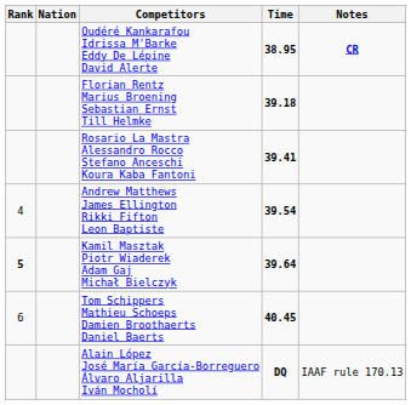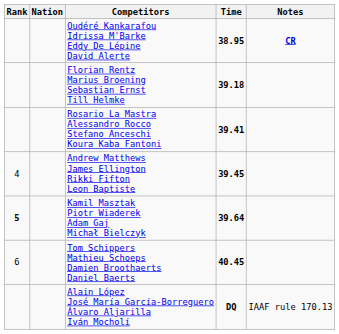Andrew Matthews James Ellington Rikki Fifton Leon Baptiste | Time: 39.54 -> 39.45
